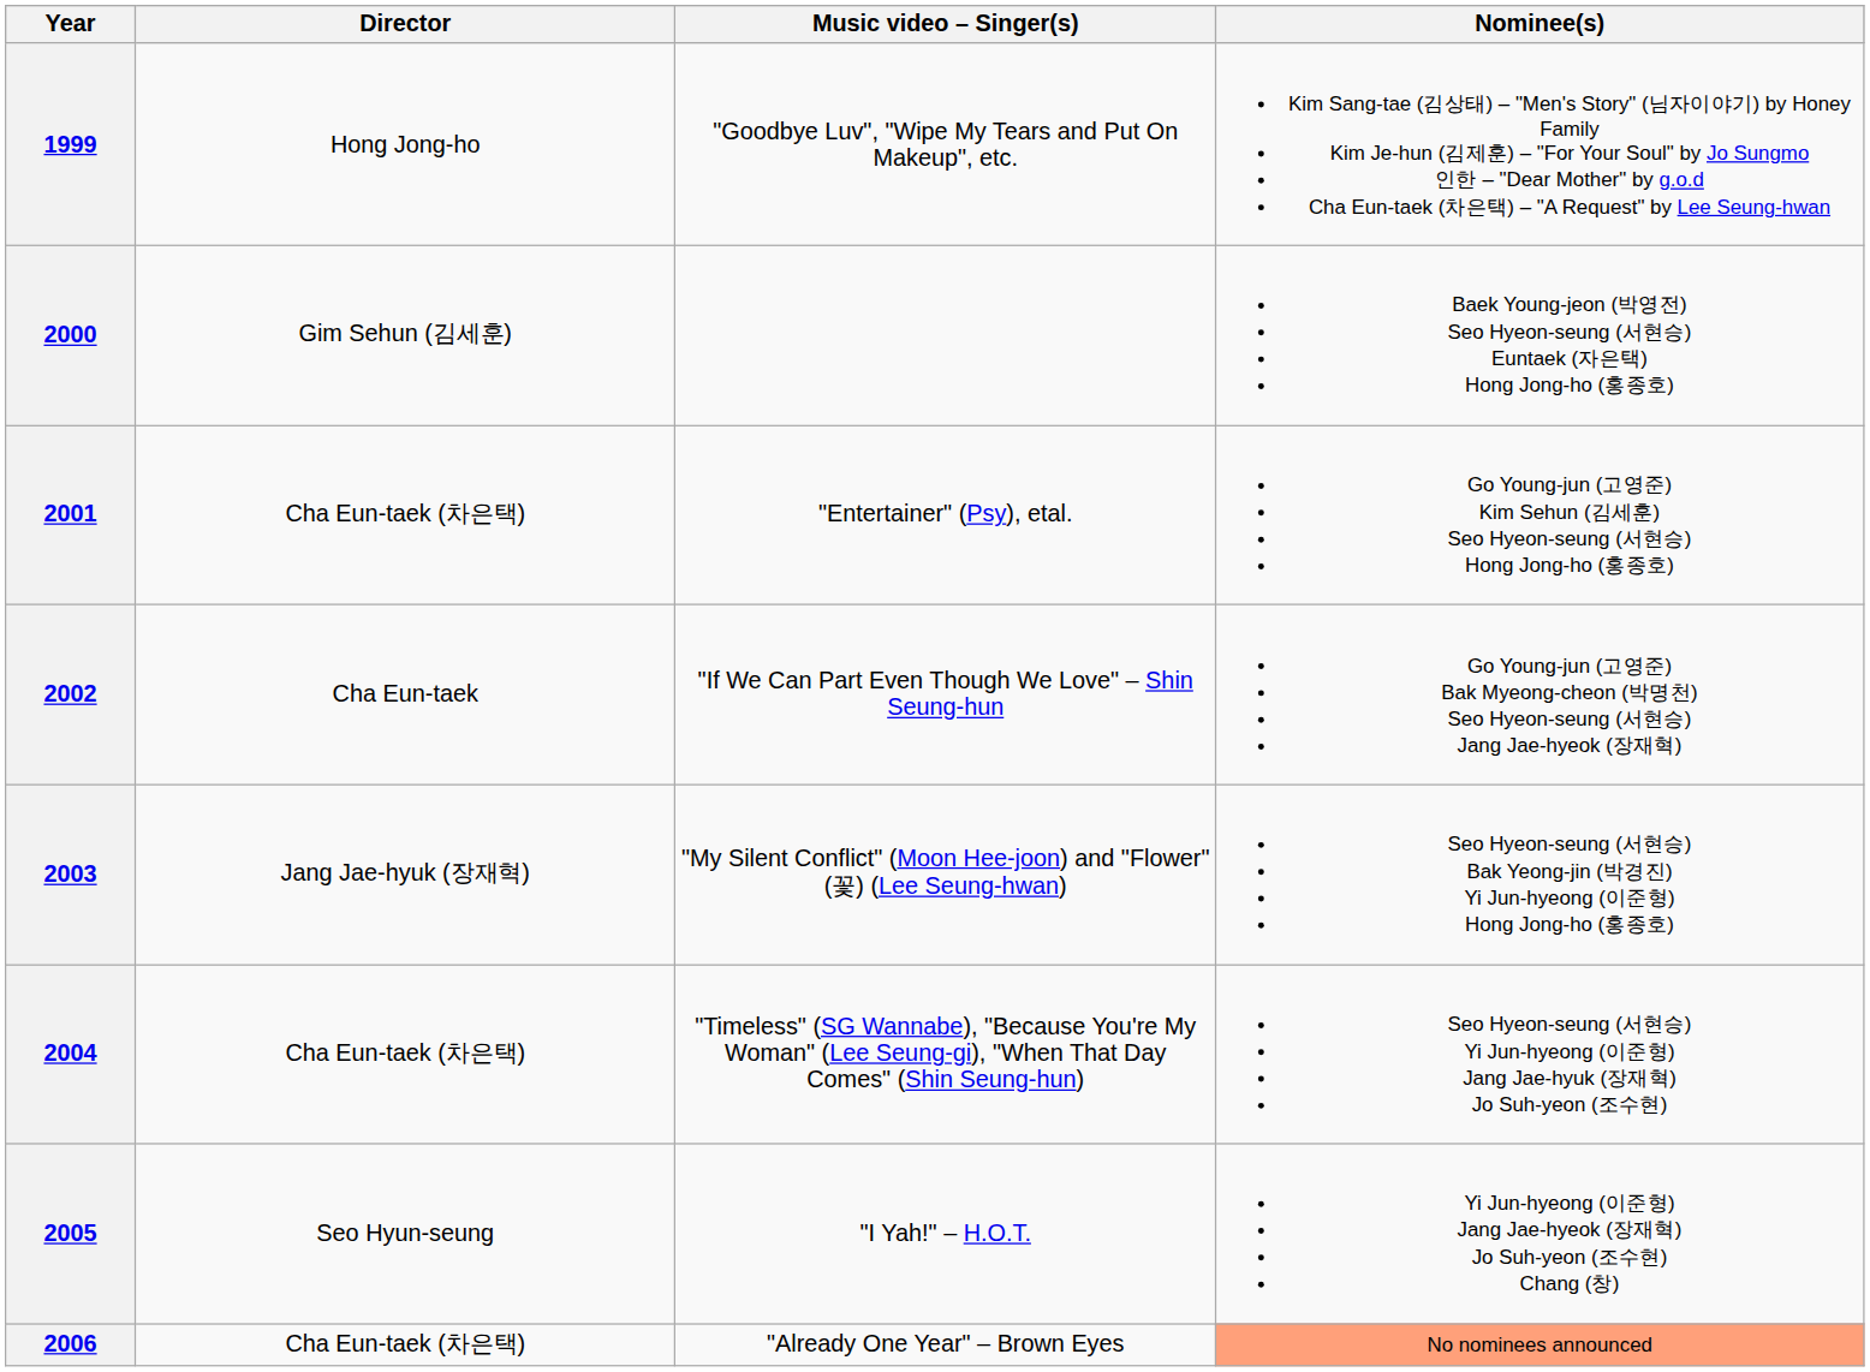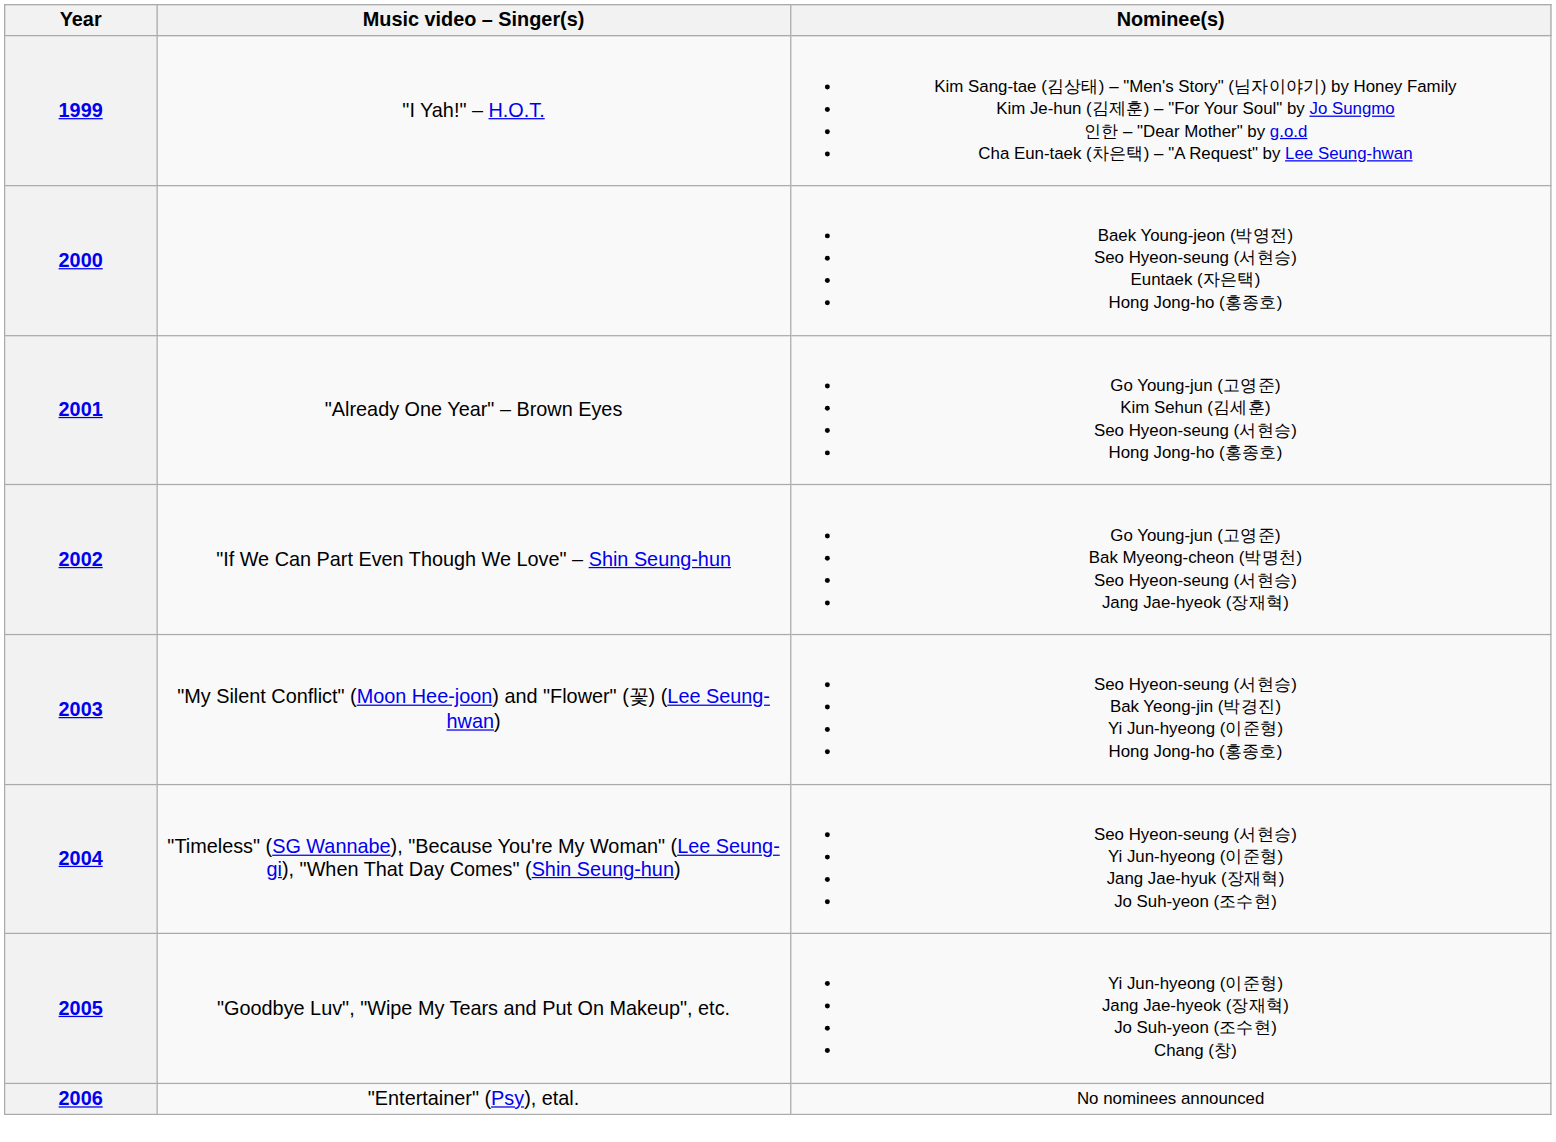- column: Director | Hong Jong-ho | Gim Sehun (김세훈) | Cha Eun-taek (차은택) | Cha Eun-taek | Jang Jae-hyuk (장재혁) | Cha Eun-taek (차은택) | Seo Hyun-seung | Cha Eun-taek (차은택)
1999 | Music video – Singer(s): "Goodbye Luv", "Wipe My Tears and Put On Makeup", etc. -> "I Yah!" – H.O.T.
2001 | Music video – Singer(s): "Entertainer" (Psy), etal. -> "Already One Year" – Brown Eyes
2005 | Music video – Singer(s): "I Yah!" – H.O.T. -> "Goodbye Luv", "Wipe My Tears and Put On Makeup", etc.
2006 | Music video – Singer(s): "Already One Year" – Brown Eyes -> "Entertainer" (Psy), etal.
2006 | Nominee(s): lightsalmon background -> no background
